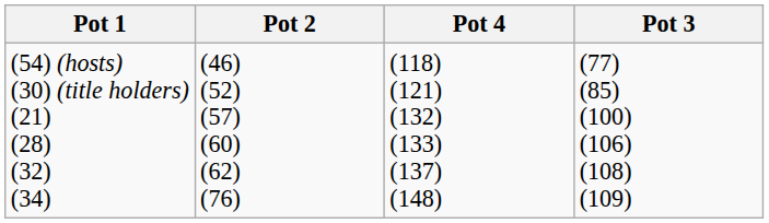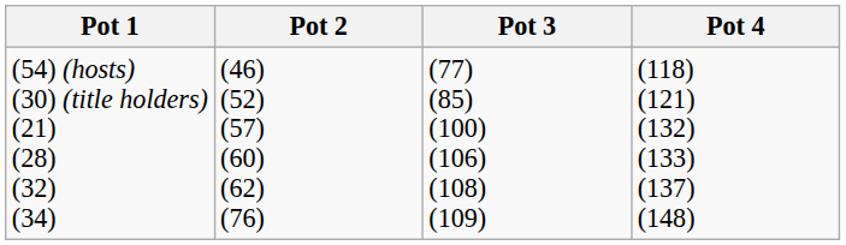columns swapped: Pot 3 <-> Pot 4
